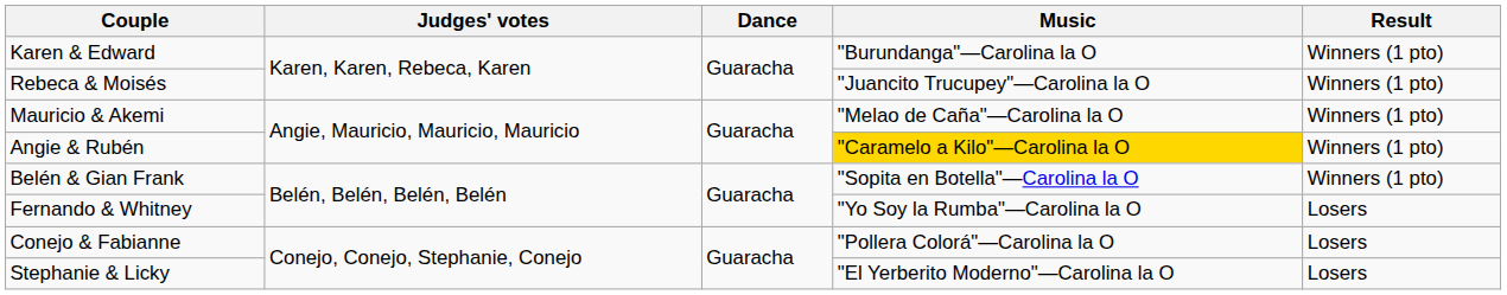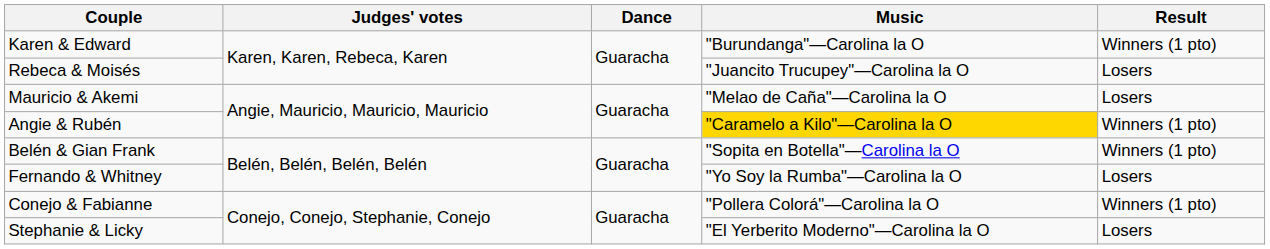Rebeca & Moisés | Result: Winners (1 pto) -> Losers
Mauricio & Akemi | Result: Winners (1 pto) -> Losers
Conejo & Fabianne | Result: Losers -> Winners (1 pto)
